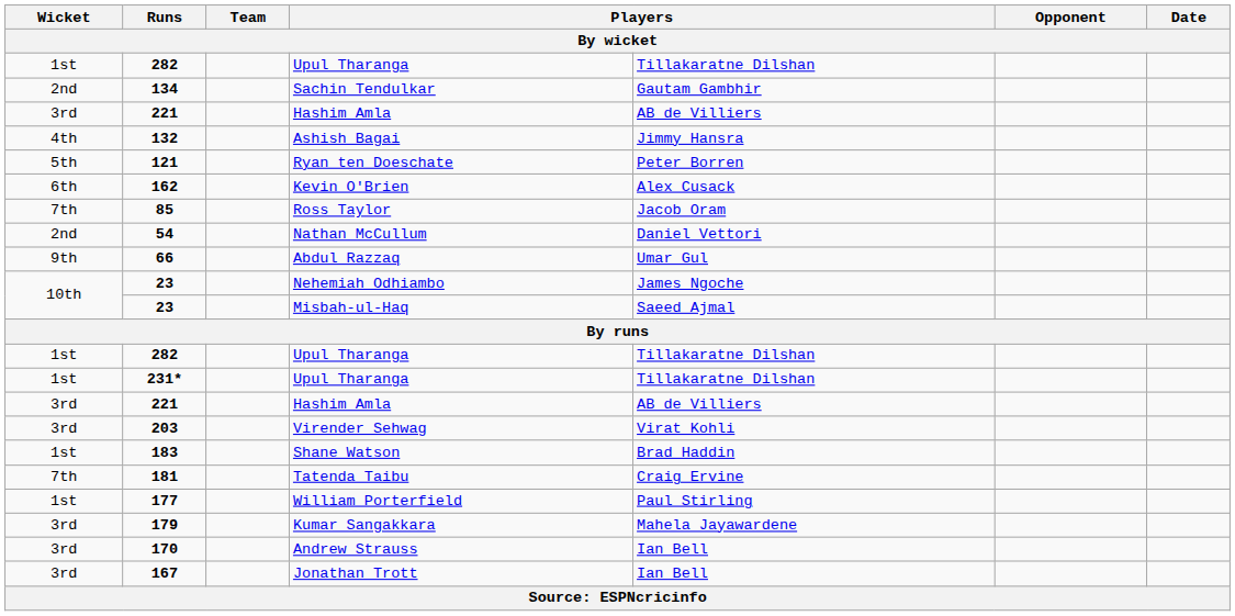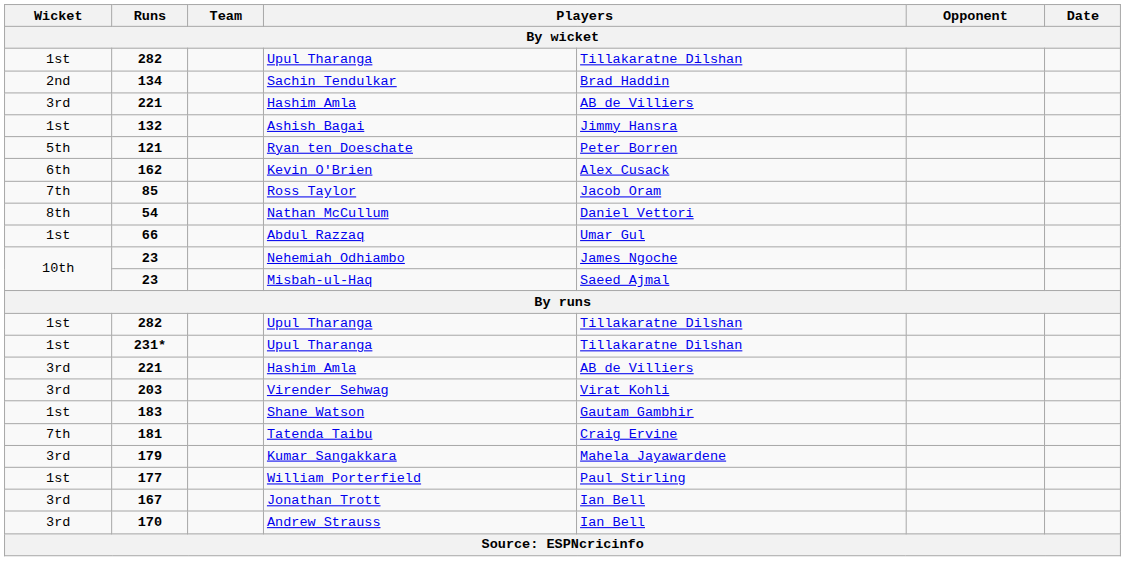134 | column 5: Gautam Gambhir -> Brad Haddin
132 | Wicket: 4th -> 1st
54 | Wicket: 2nd -> 8th
66 | Wicket: 9th -> 1st
183 | column 5: Brad Haddin -> Gautam Gambhir
rows swapped: 179 <-> 177
rows swapped: 170 <-> 167
